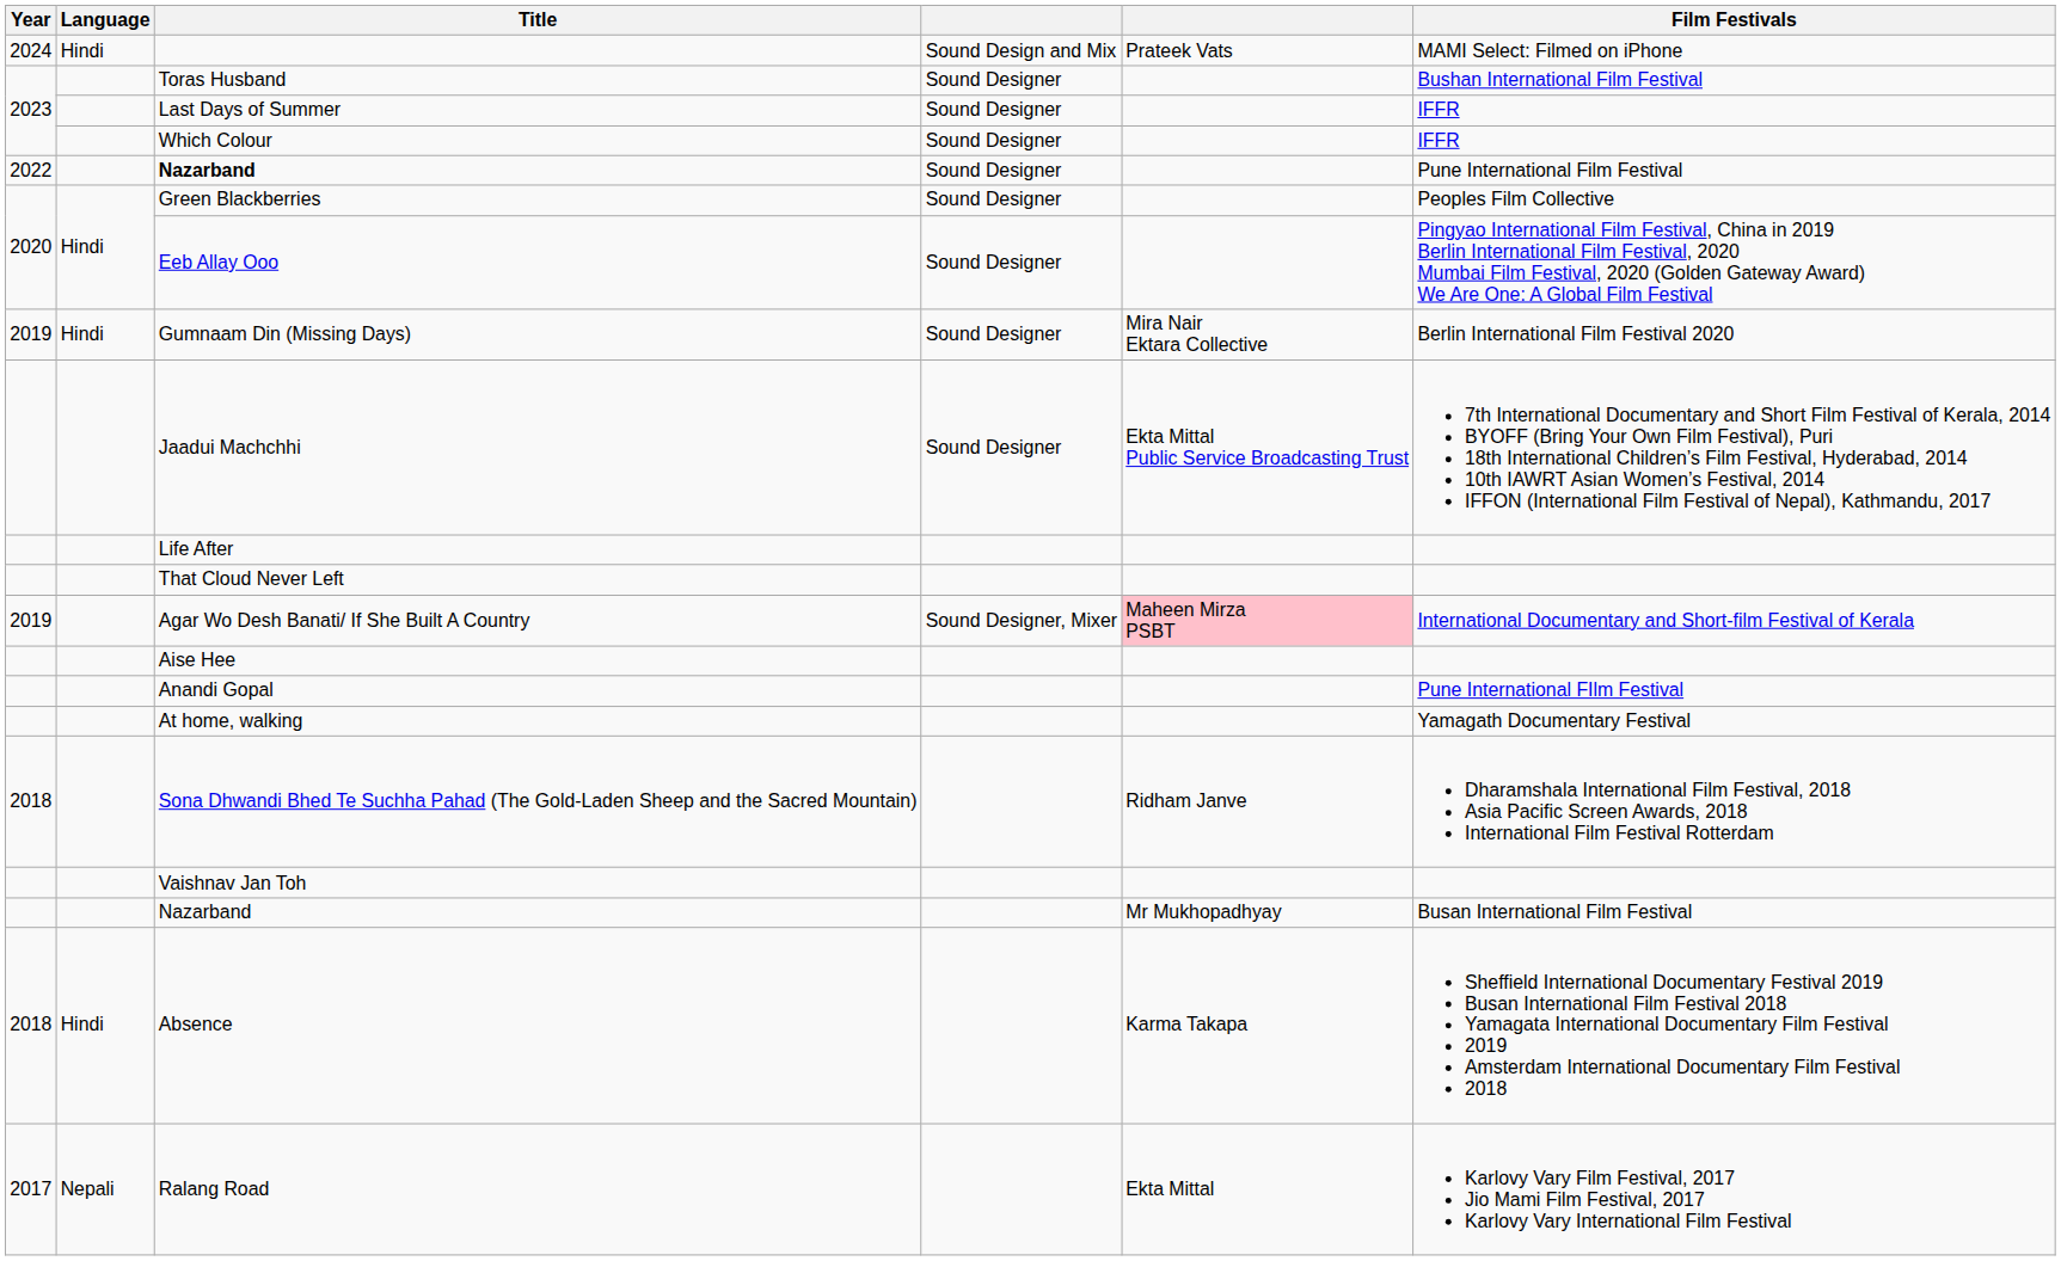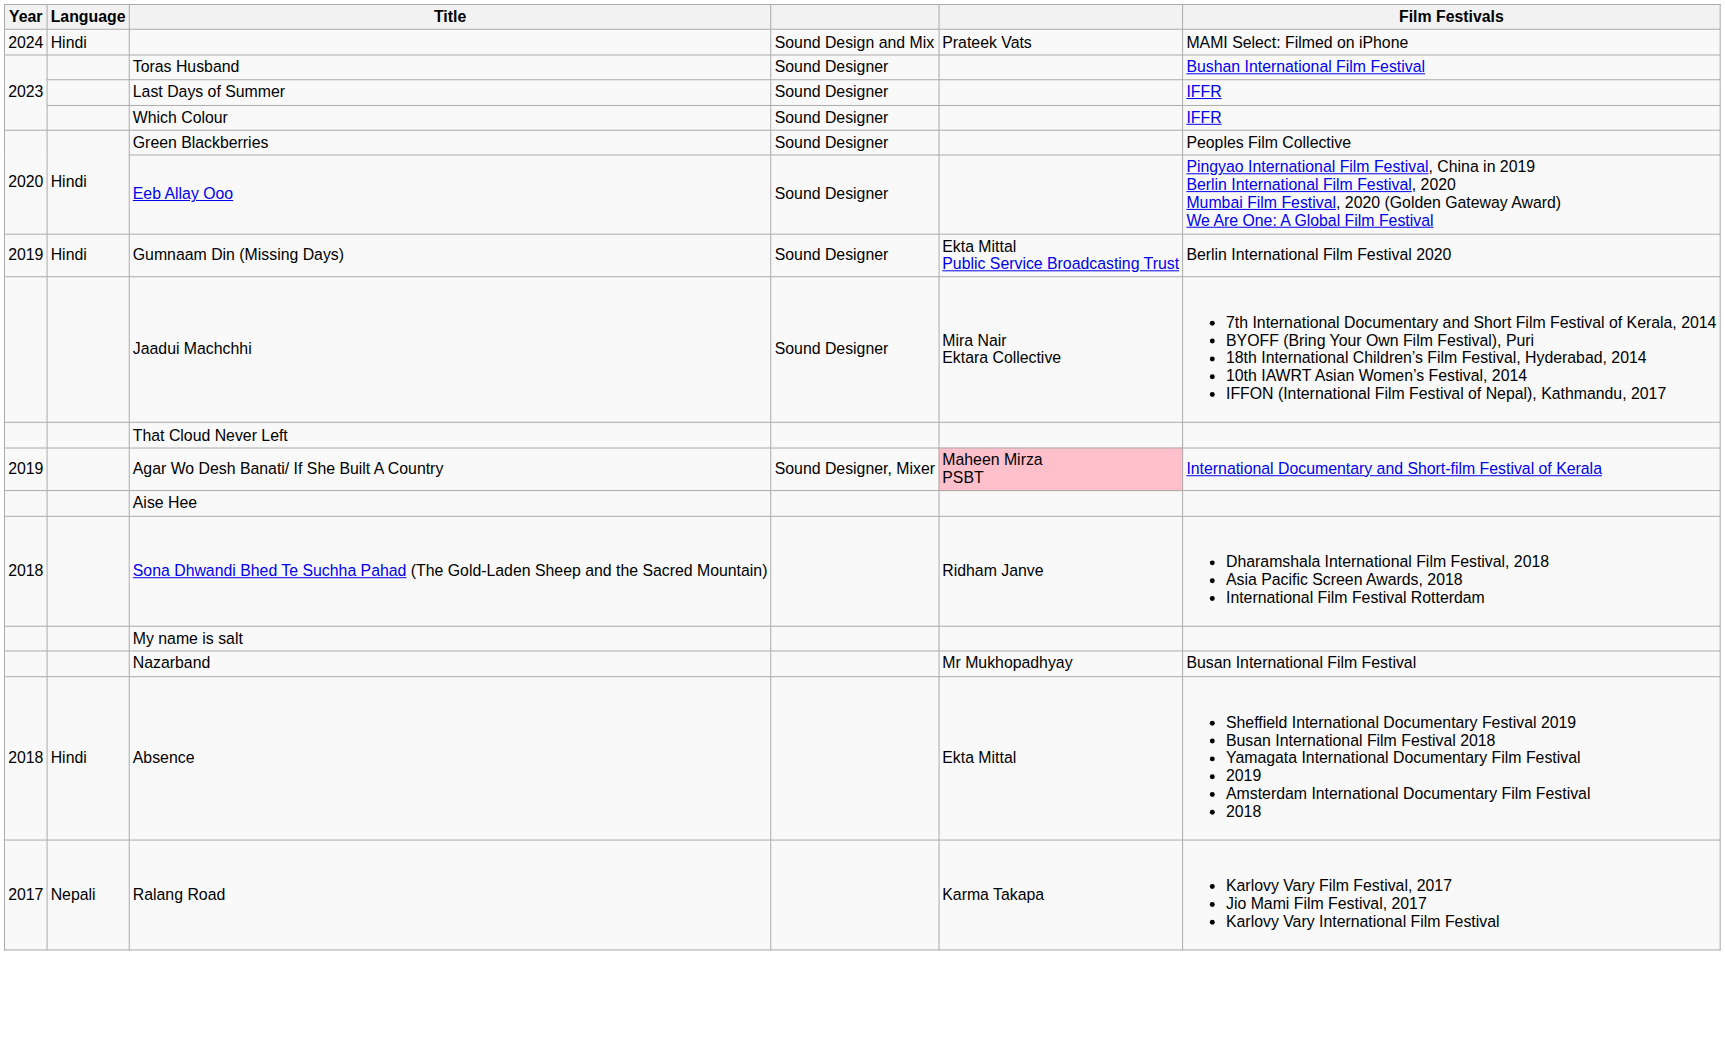- row: 2022 | Nazarband | Sound Designer | Pune International Film Festival
Gumnaam Din (Missing Days) | column 5: Mira Nair Ektara Collective -> Ekta Mittal Public Service Broadcasting Trust
Jaadui Machchhi | column 5: Ekta Mittal Public Service Broadcasting Trust -> Mira Nair Ektara Collective
- row: Life After
- row: Anandi Gopal | Pune International FIlm Festival
- row: At home, walking | Yamagath Documentary Festival
+ row: My name is salt
- row: Vaishnav Jan Toh
Absence | column 5: Karma Takapa -> Ekta Mittal
Ralang Road | column 5: Ekta Mittal -> Karma Takapa
